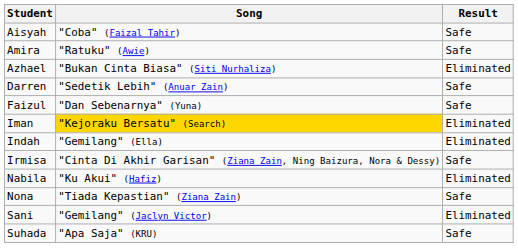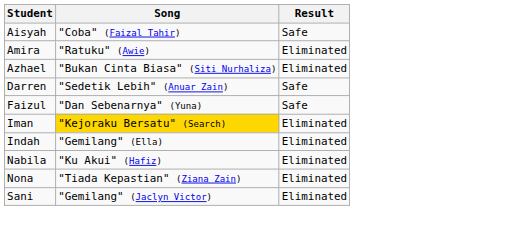Amira | Result: Safe -> Eliminated
- row: Irmisa | "Cinta Di Akhir Garisan" (Ziana Zain, Ning Baizura, Nora & Dessy) | Safe
Nona | Result: Safe -> Eliminated
- row: Suhada | "Apa Saja" (KRU) | Safe
